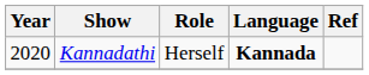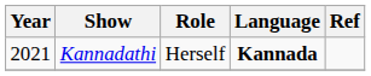Kannadathi | Year: 2020 -> 2021
